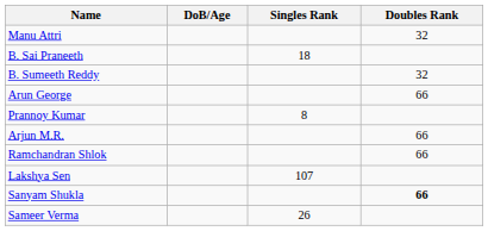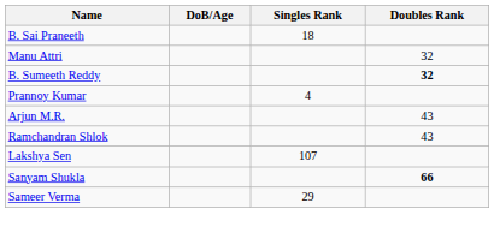rows swapped: Manu Attri <-> B. Sai Praneeth
B. Sumeeth Reddy | Doubles Rank: normal -> bold
- row: Arun George | 66
Prannoy Kumar | Singles Rank: 8 -> 4
Arjun M.R. | Doubles Rank: 66 -> 43
Ramchandran Shlok | Doubles Rank: 66 -> 43
Sameer Verma | Singles Rank: 26 -> 29
